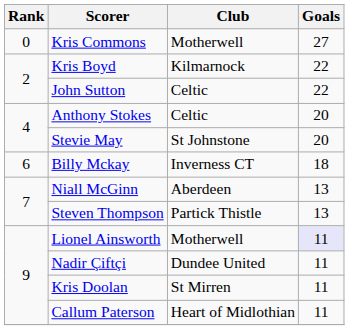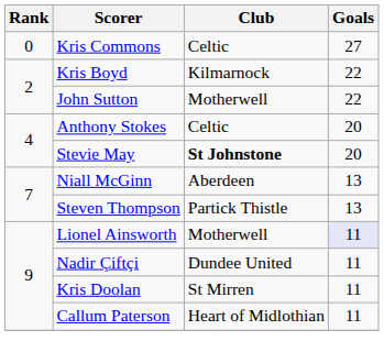Kris Commons | Club: Motherwell -> Celtic
John Sutton | Club: Celtic -> Motherwell
Stevie May | Club: normal -> bold
- row: 6 | Billy Mckay | Inverness CT | 18
